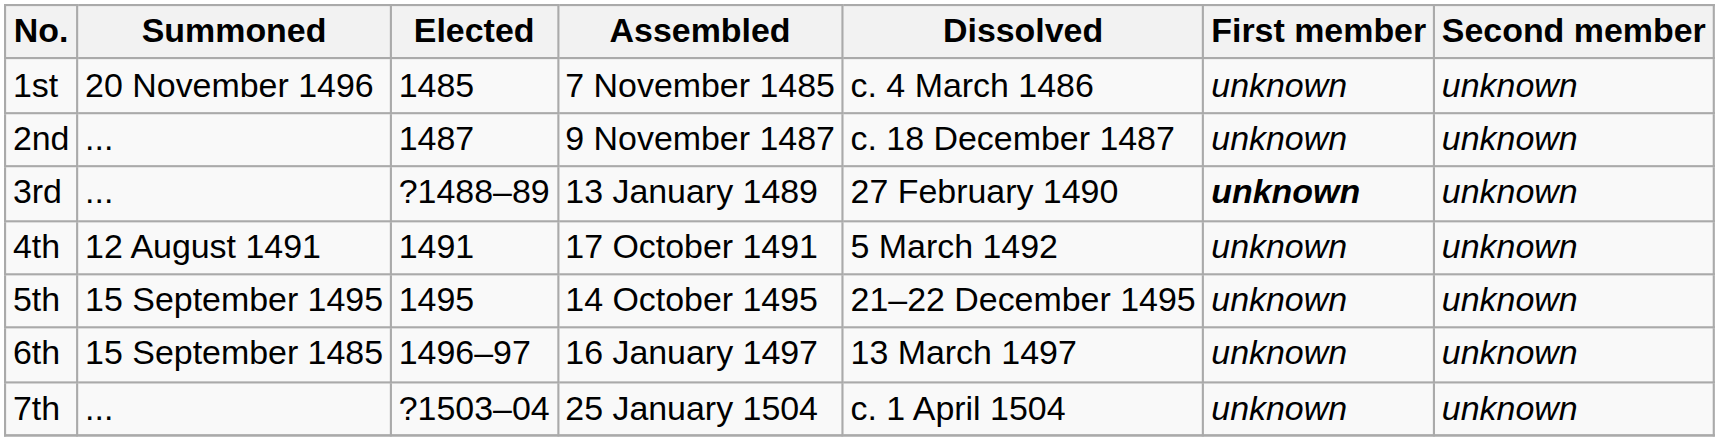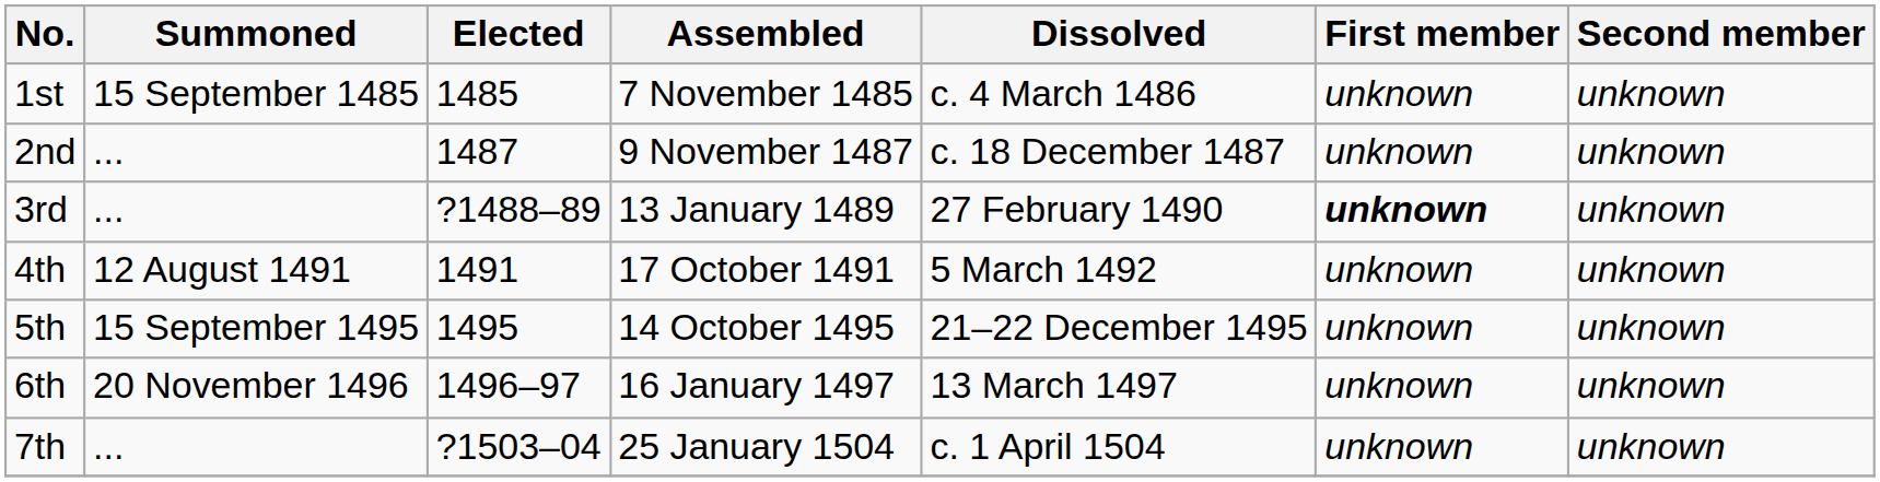1st | Summoned: 20 November 1496 -> 15 September 1485
6th | Summoned: 15 September 1485 -> 20 November 1496
